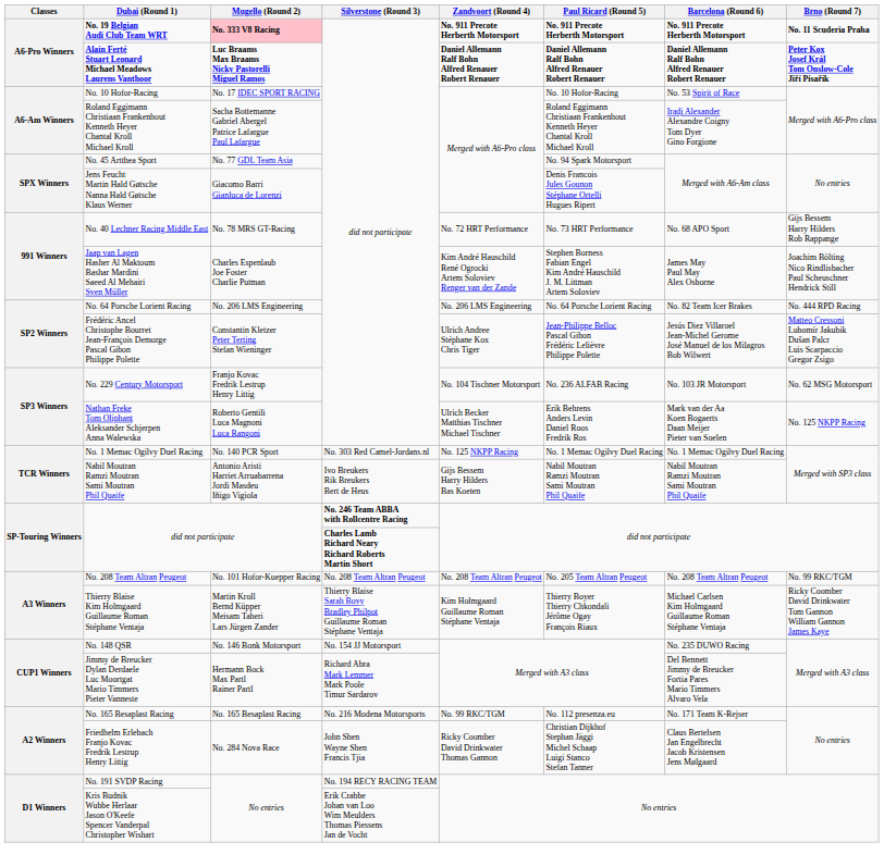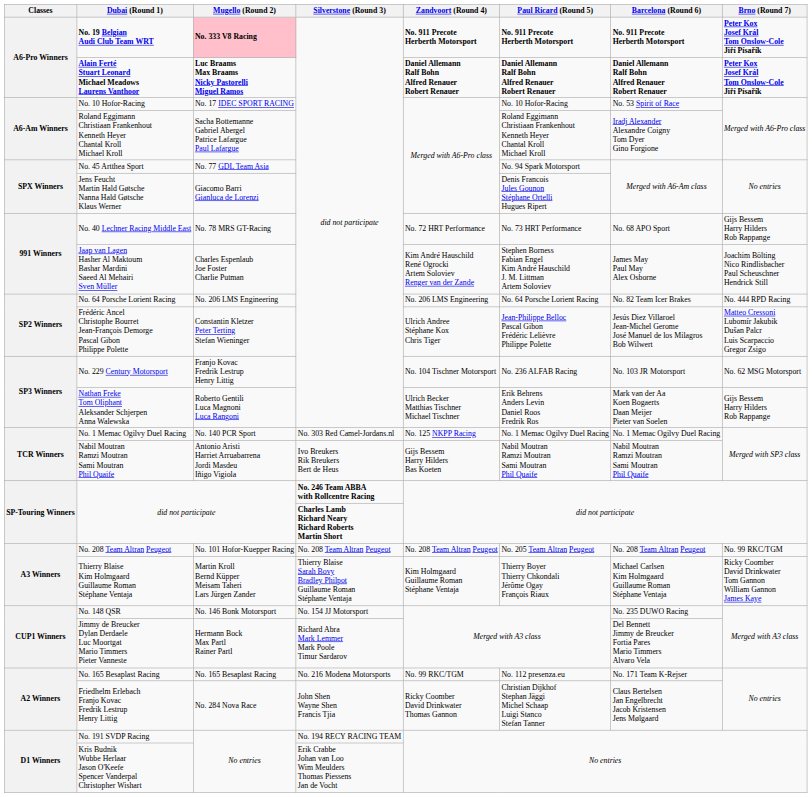No. 19 Belgian Audi Club Team WRT | Brno (Round 7): No. 11 Scuderia Praha -> Peter Kox Josef Král Tom Onslow-Cole Jiří Písařík
Nathan Freke Tom Oliphant Aleksander Schjerpen Anna Walewska | Brno (Round 7): No. 125 NKPP Racing -> Gijs Bessem Harry Hilders Rob Rappange
